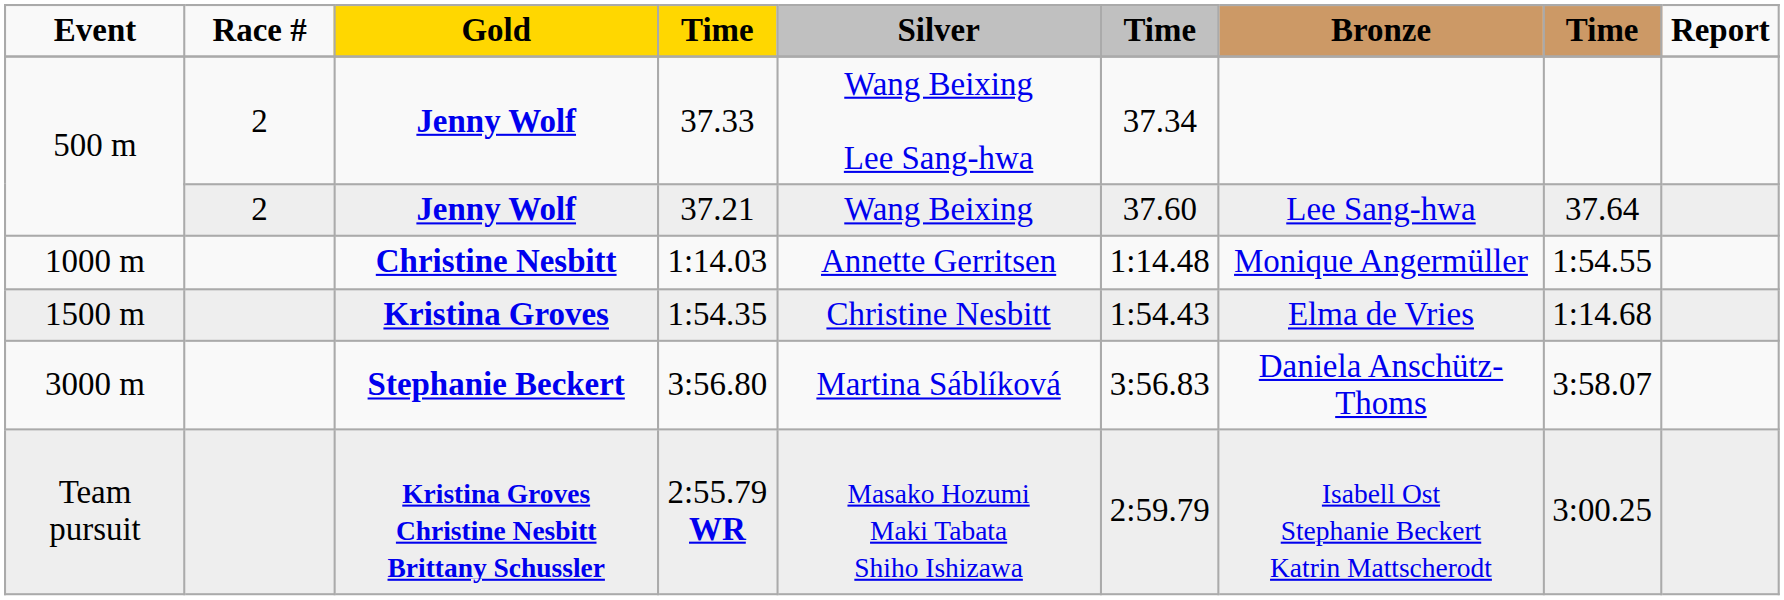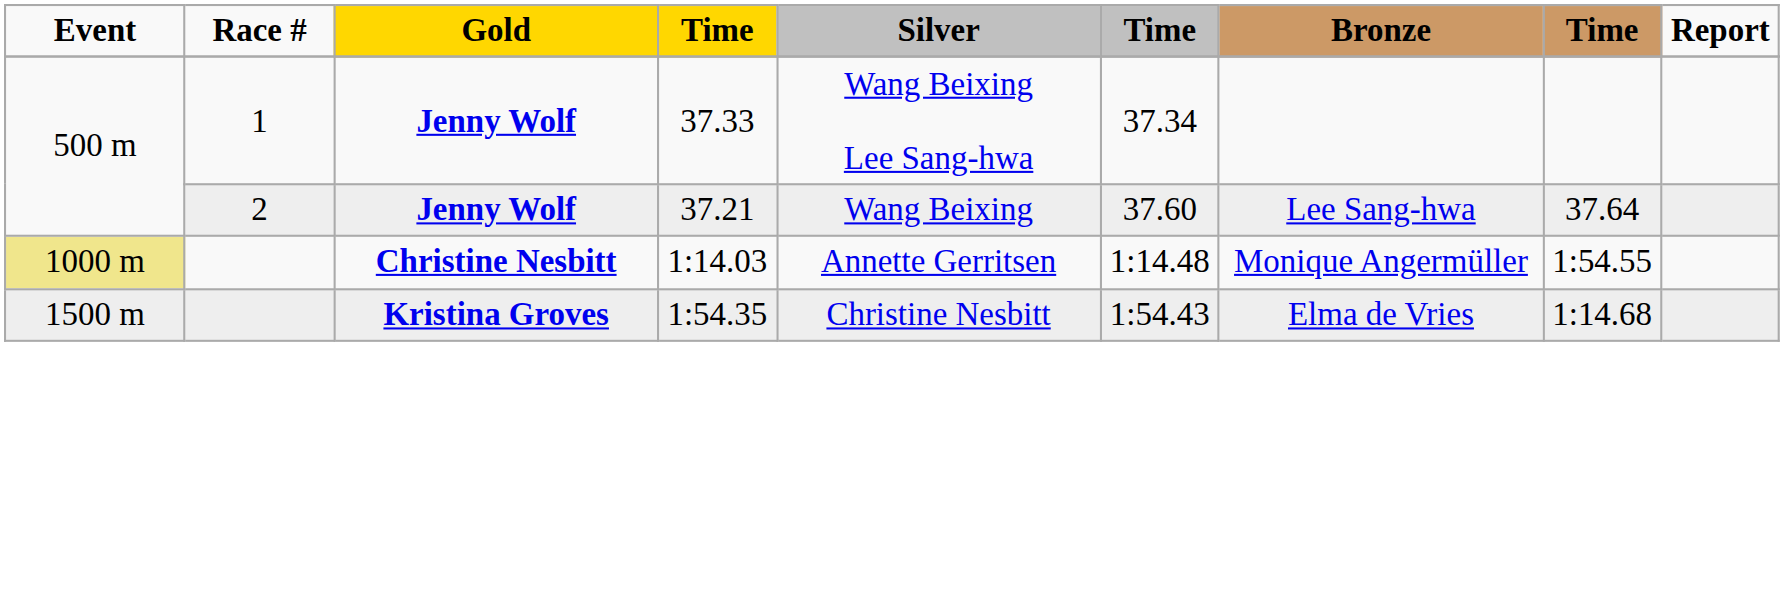37.33 | Race #: 2 -> 1
1:14.03 | Event: no background -> khaki background
- row: 3000 m | Stephanie Beckert | 3:56.80 | Martina Sáblíková | 3:56.83 | Daniela Anschütz-Thoms | 3:58.07
- row: Team pursuit | Kristina Groves Christine Nesbitt Brittany Schussler | 2:55.79 WR | Masako Hozumi Maki Tabata Shiho Ishizawa | 2:59.79 | Isabell Ost Stephanie Beckert Katrin Mattscherodt | 3:00.25
